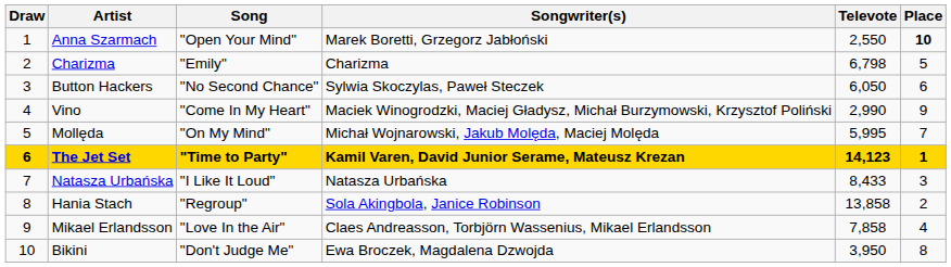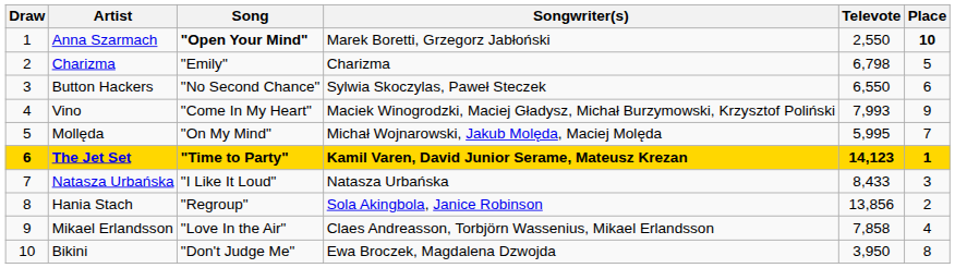Anna Szarmach | Song: normal -> bold
Button Hackers | Televote: 6,050 -> 6,550
Vino | Televote: 2,990 -> 7,993
Hania Stach | Televote: 13,858 -> 13,856
